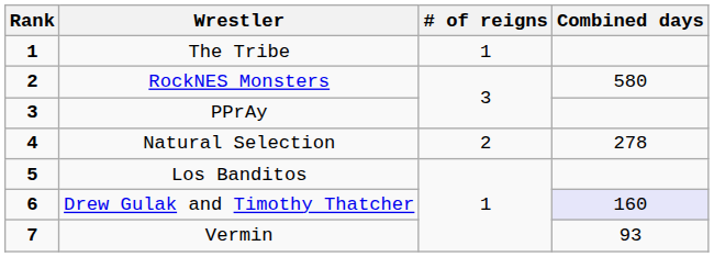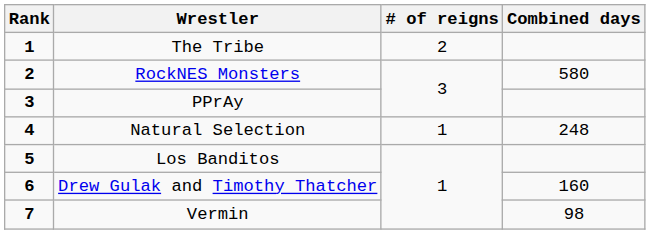The Tribe | # of reigns: 1 -> 2
Natural Selection | # of reigns: 2 -> 1
Natural Selection | Combined days: 278 -> 248
Drew Gulak and Timothy Thatcher | Combined days: lavender background -> no background
Vermin | Combined days: 93 -> 98
